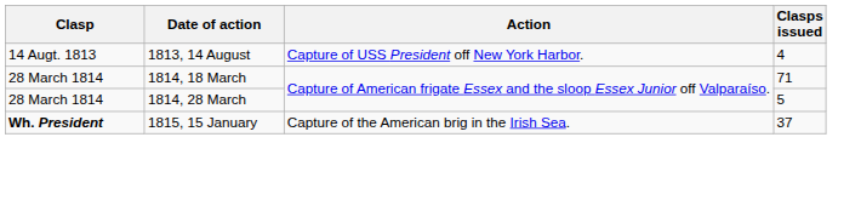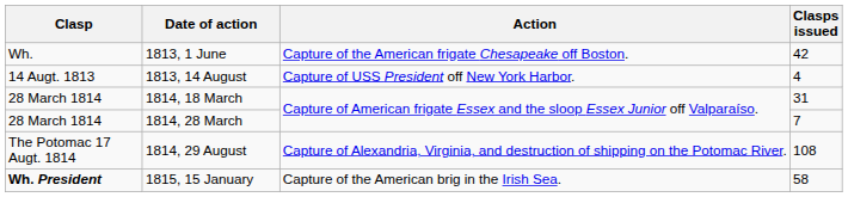+ row: Wh. | 1813, 1 June | Capture of the American frigate Chesapeake off Boston. | 42
1814, 18 March | Clasps issued: 71 -> 31
1814, 28 March | Clasps issued: 5 -> 7
+ row: The Potomac 17 Augt. 1814 | 1814, 29 August | Capture of Alexandria, Virginia, and destruction of shipping on the Potomac River. | 108
1815, 15 January | Clasps issued: 37 -> 58
